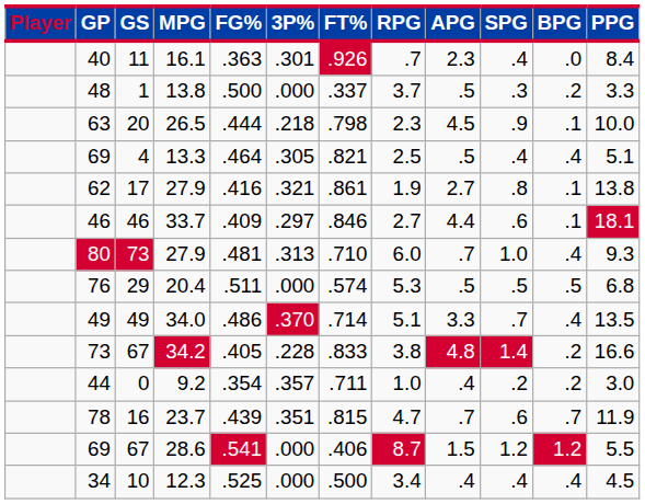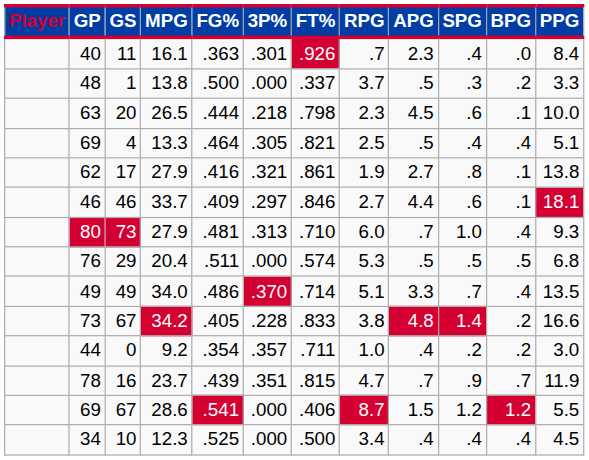63 | SPG: .9 -> .6
78 | SPG: .6 -> .9
